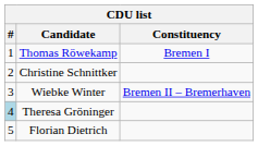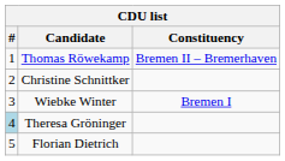Thomas Röwekamp | Constituency: Bremen I -> Bremen II – Bremerhaven
Wiebke Winter | Constituency: Bremen II – Bremerhaven -> Bremen I
